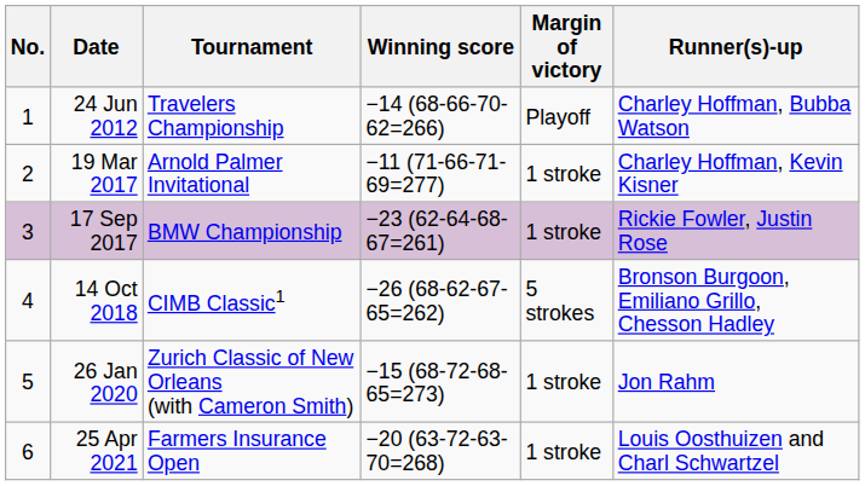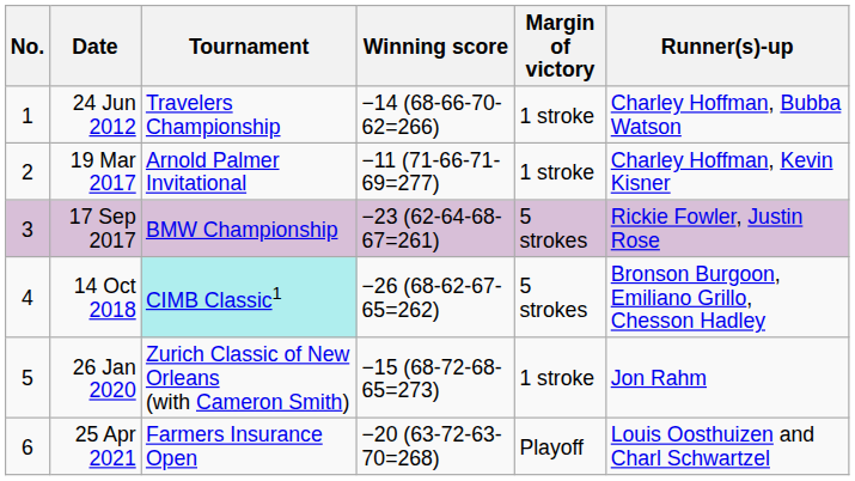24 Jun 2012 | Margin of victory: Playoff -> 1 stroke
17 Sep 2017 | Margin of victory: 1 stroke -> 5 strokes
14 Oct 2018 | Tournament: no background -> paleturquoise background
25 Apr 2021 | Margin of victory: 1 stroke -> Playoff
